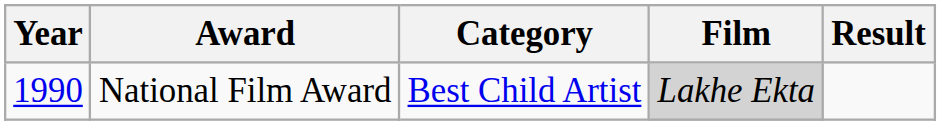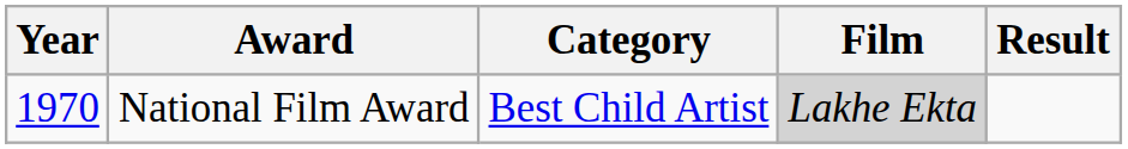National Film Award | Year: 1990 -> 1970
